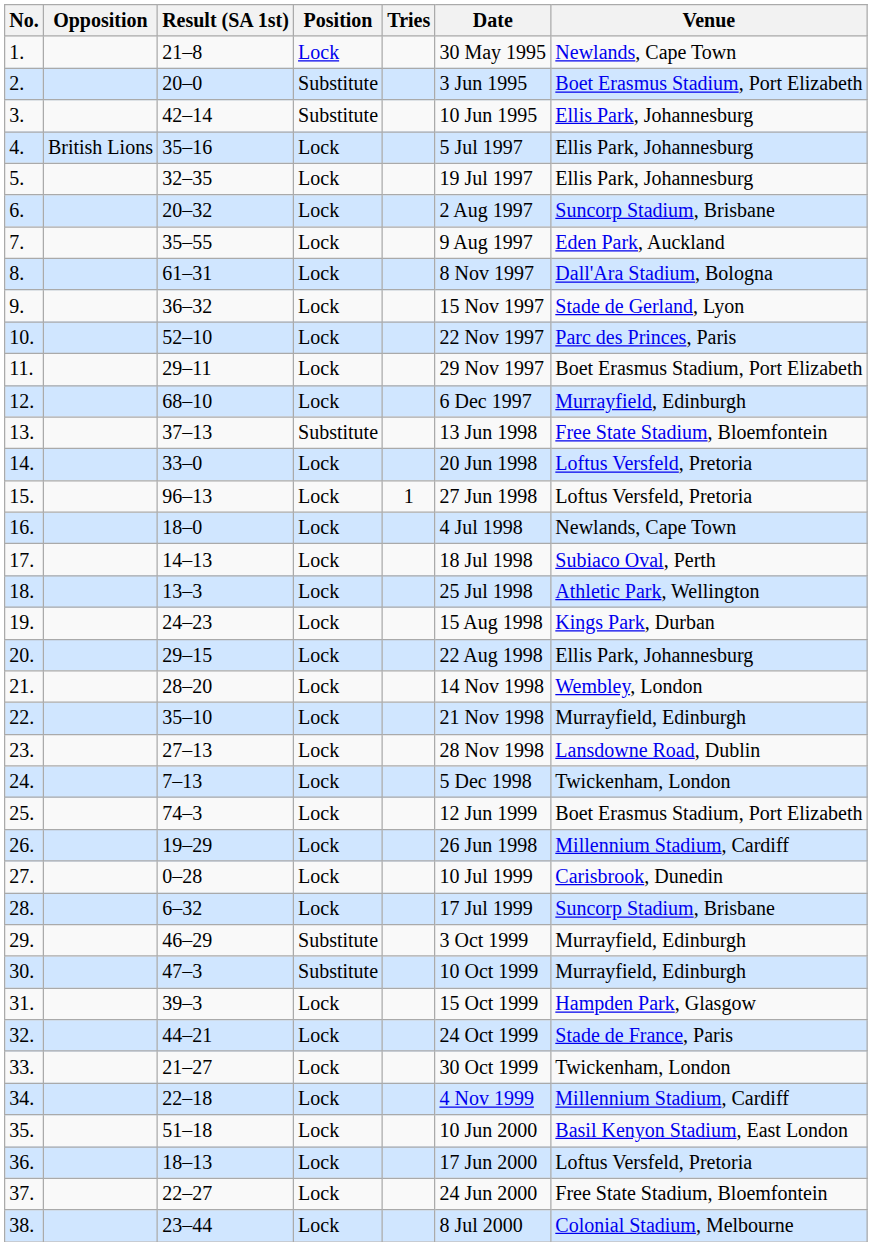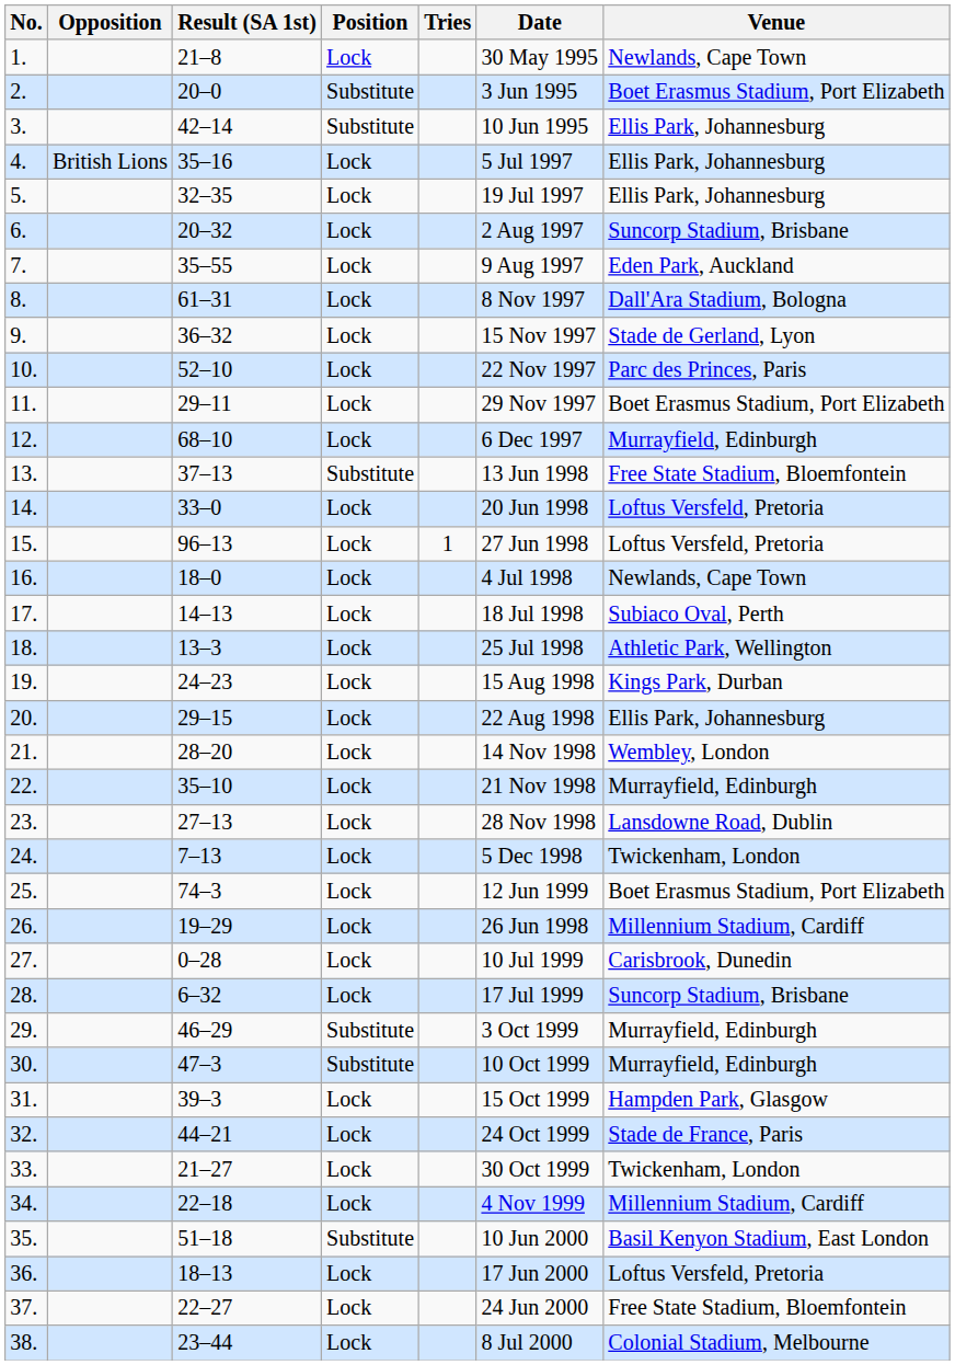35. | Position: Lock -> Substitute
